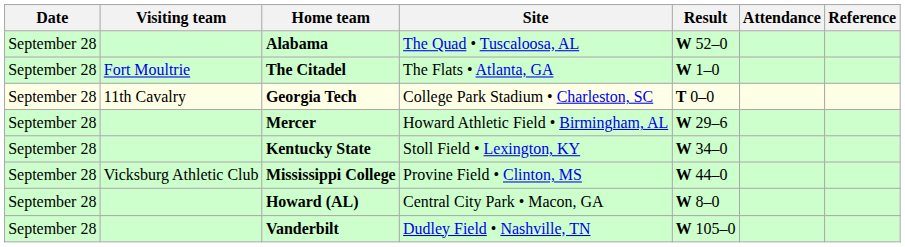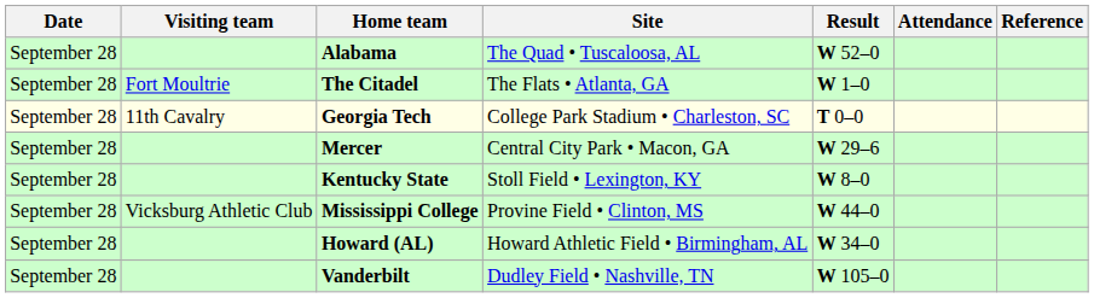Mercer | Site: Howard Athletic Field • Birmingham, AL -> Central City Park • Macon, GA
Kentucky State | Result: W 34–0 -> W 8–0
Howard (AL) | Site: Central City Park • Macon, GA -> Howard Athletic Field • Birmingham, AL
Howard (AL) | Result: W 8–0 -> W 34–0
